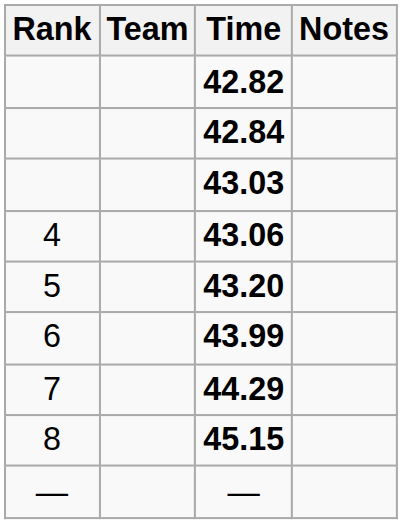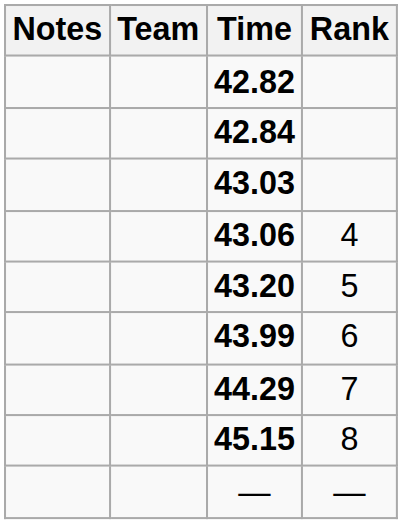columns swapped: Rank <-> Notes
